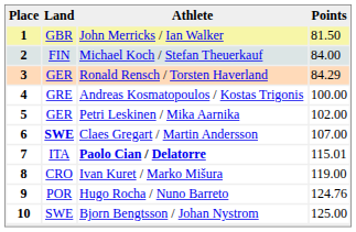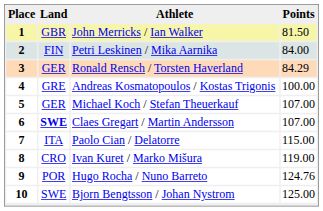2 | Athlete: Michael Koch / Stefan Theuerkauf -> Petri Leskinen / Mika Aarnika
5 | Athlete: Petri Leskinen / Mika Aarnika -> Michael Koch / Stefan Theuerkauf
5 | Points: 102.00 -> 107.00
7 | Athlete: bold -> normal
7 | Points: 115.01 -> 115.00
